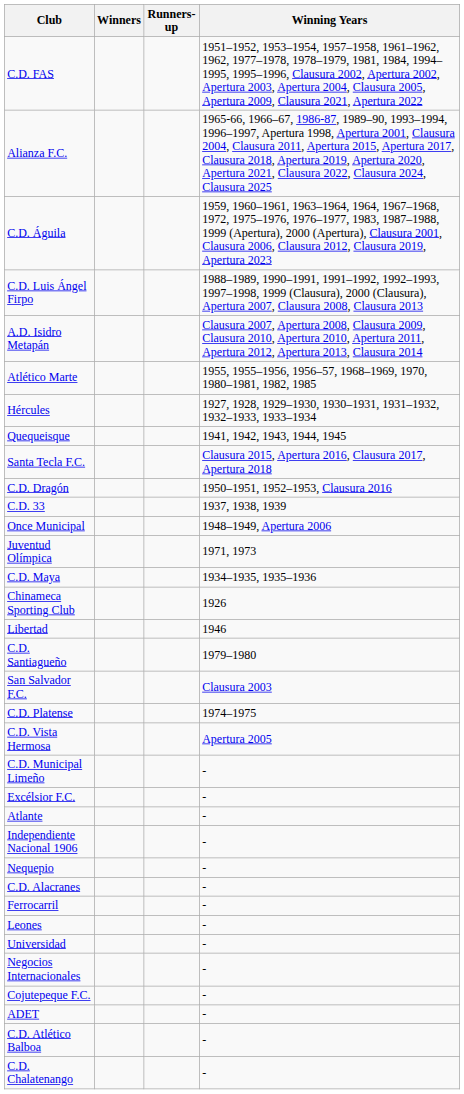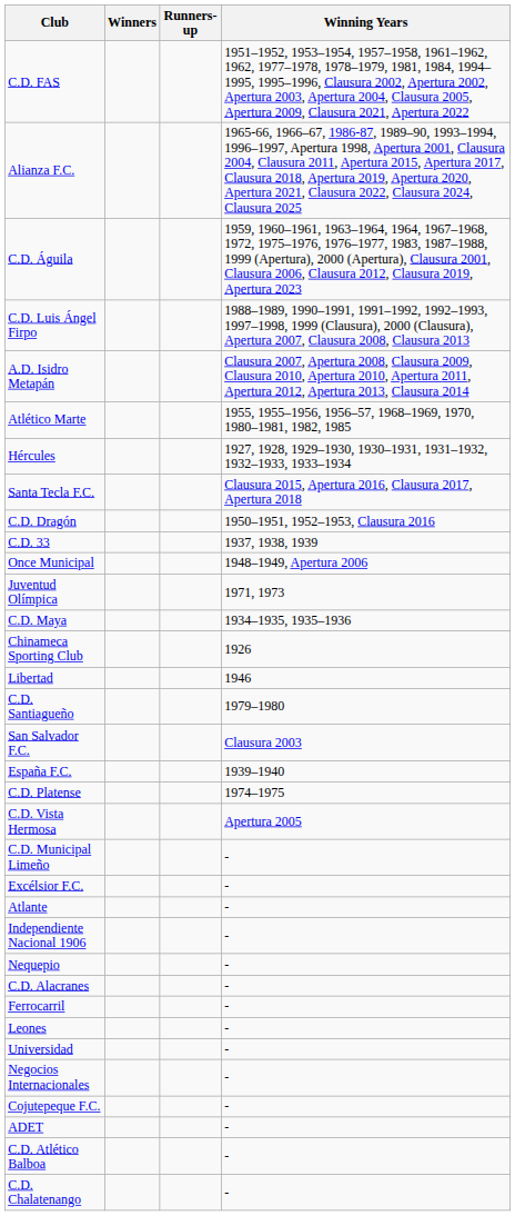- row: Quequeisque | 1941, 1942, 1943, 1944, 1945
+ row: España F.C. | 1939–1940
